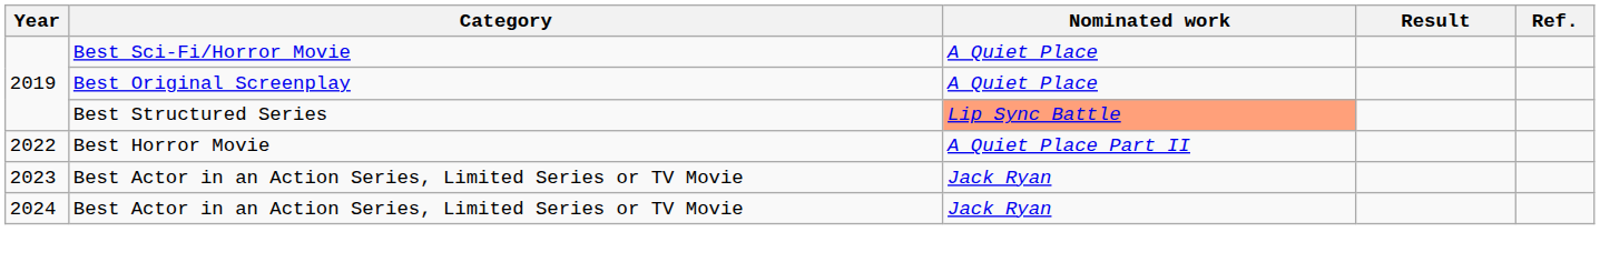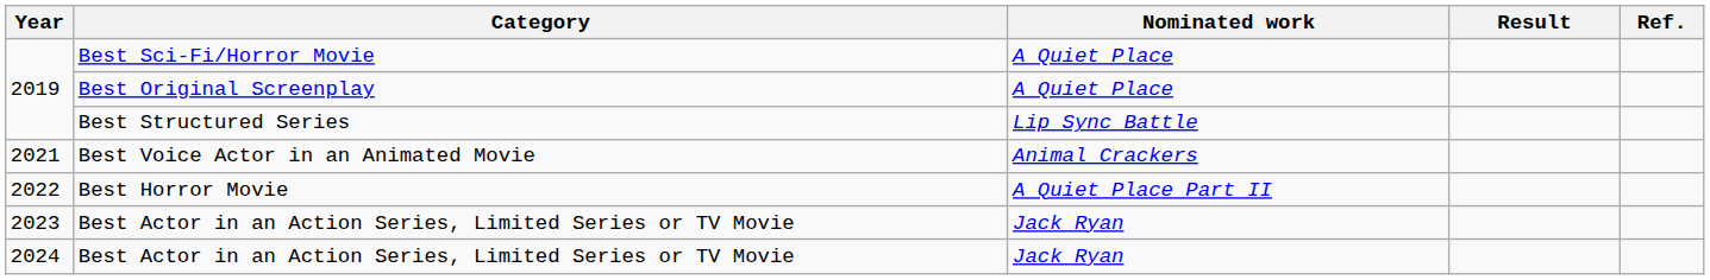Best Structured Series | Nominated work: lightsalmon background -> no background
+ row: 2021 | Best Voice Actor in an Animated Movie | Animal Crackers
